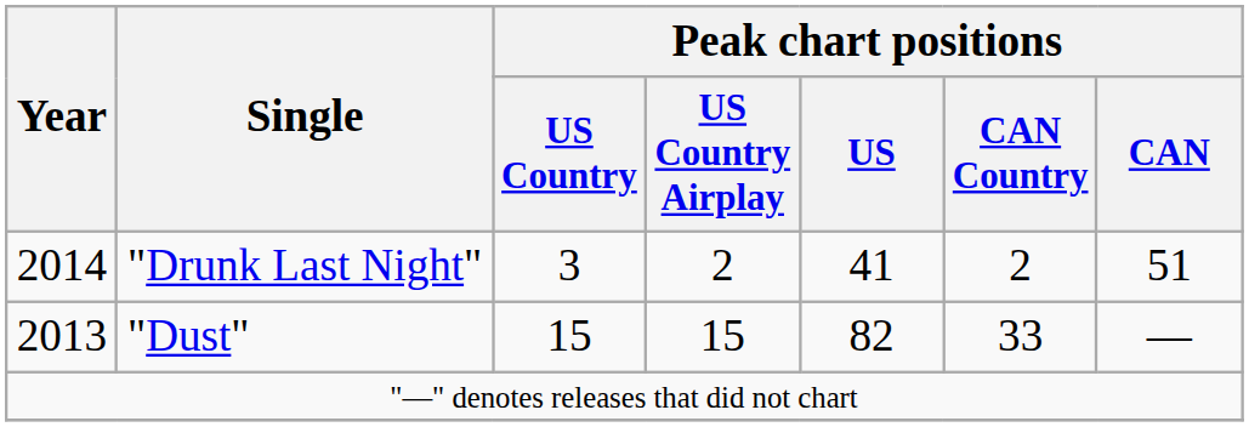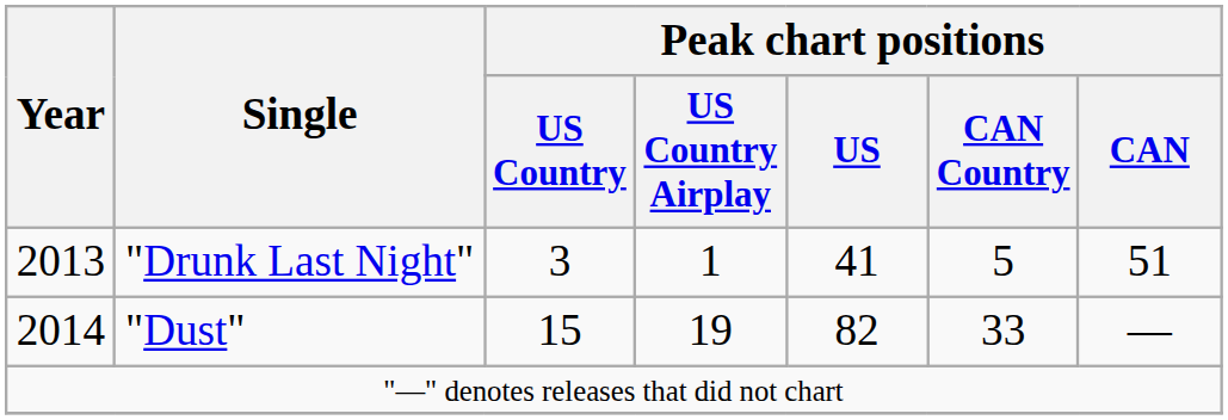"Drunk Last Night" | Year: 2014 -> 2013
"Drunk Last Night" | Peak chart positions / US Country Airplay: 2 -> 1
"Drunk Last Night" | Peak chart positions / CAN Country: 2 -> 5
"Dust" | Year: 2013 -> 2014
"Dust" | Peak chart positions / US Country Airplay: 15 -> 19
